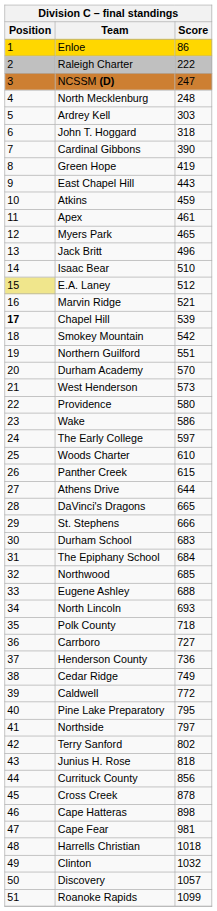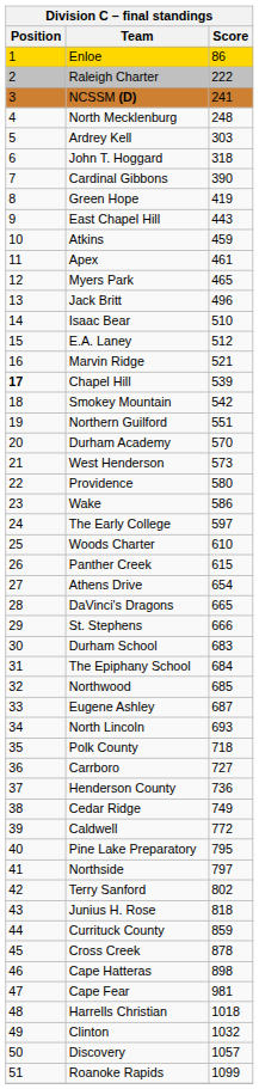NCSSM (D) | Score: 247 -> 241
E.A. Laney | Position: khaki background -> no background
Athens Drive | Score: 644 -> 654
Eugene Ashley | Score: 688 -> 687
Currituck County | Score: 856 -> 859
